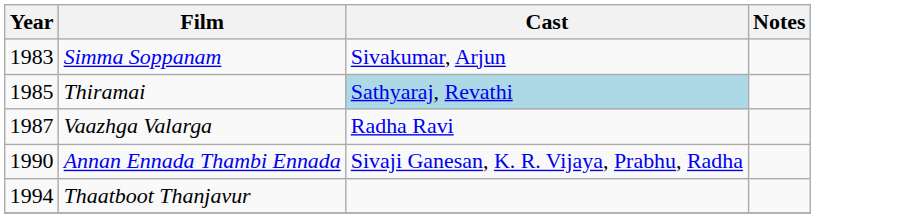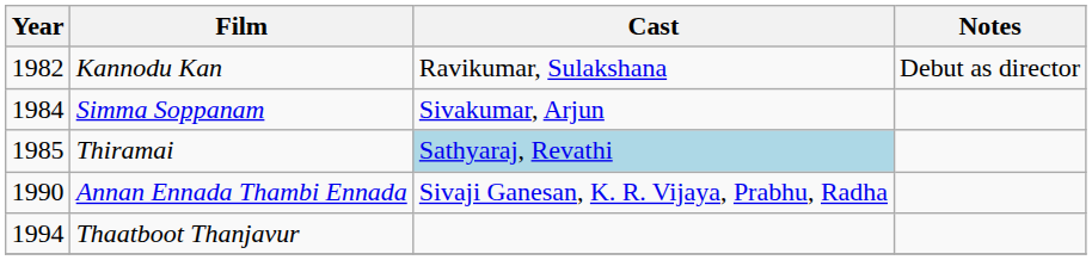+ row: 1982 | Kannodu Kan | Ravikumar, Sulakshana | Debut as director
Simma Soppanam | Year: 1983 -> 1984
- row: 1987 | Vaazhga Valarga | Radha Ravi
